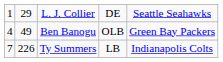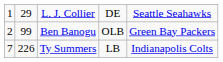Ben Banogu | column 1: 4 -> 2
Ben Banogu | column 2: 49 -> 99
